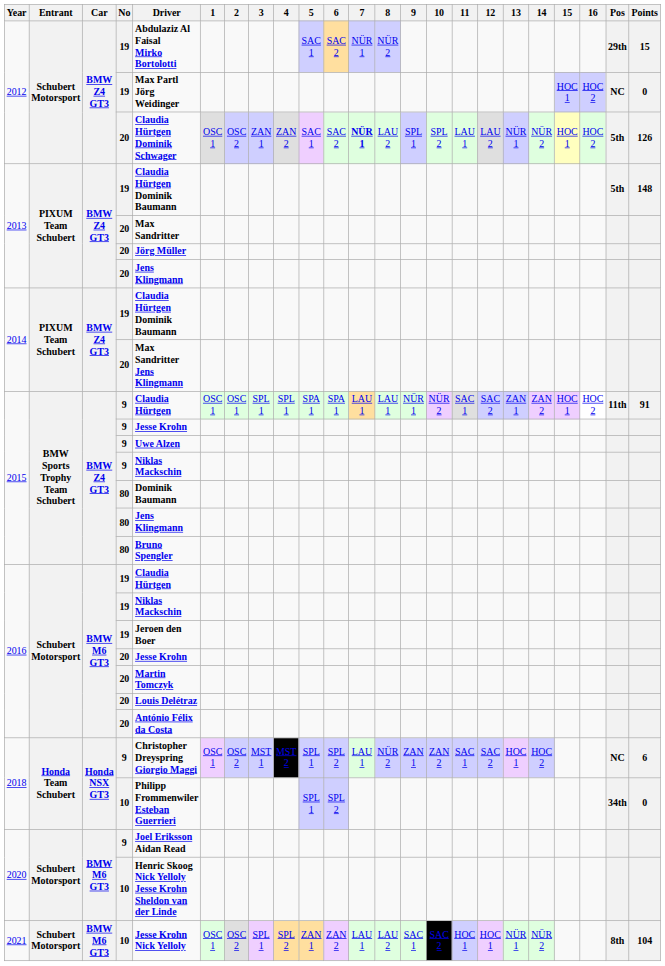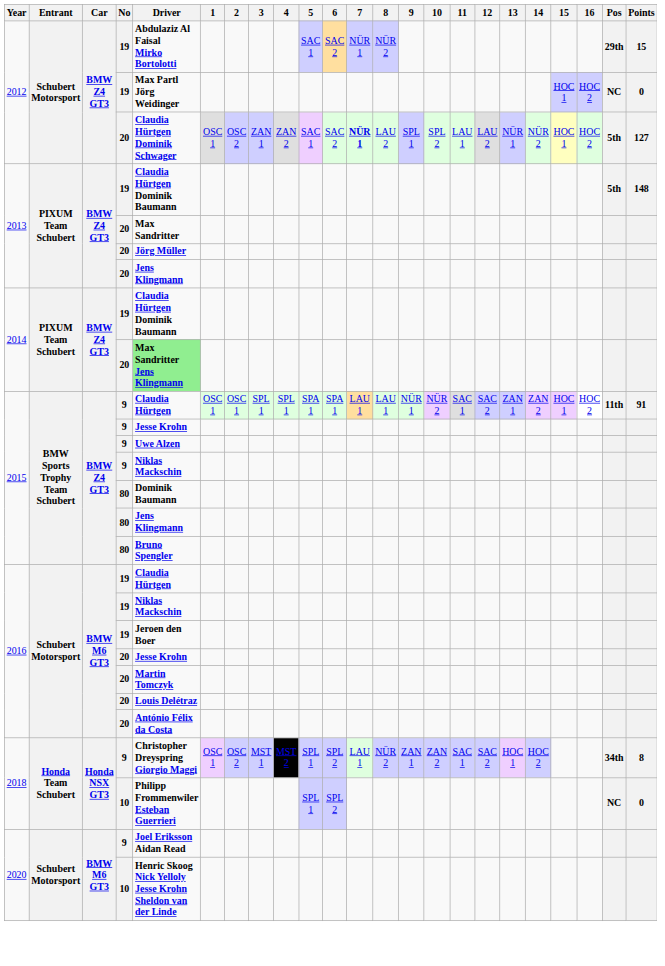2012 / 20 | Points: 126 -> 127
2014 / 20 | Driver: no background -> lightgreen background
2018 / 9 | Pos: NC -> 34th
2018 / 9 | Points: 6 -> 8
2018 / 10 | Pos: 34th -> NC
- row: 2021 | Schubert Motorsport | BMW M6 GT3 | 10 | Jesse Krohn Nick Yelloly | OSC 1 | OSC 2 | SPL 1 | SPL 2 | ZAN 1 | ZAN 2 | LAU 1 | LAU 2 | SAC 1 | SAC 2 | HOC 1 | HOC 1 | NÜR 1 | NÜR 2 | 8th | 104
